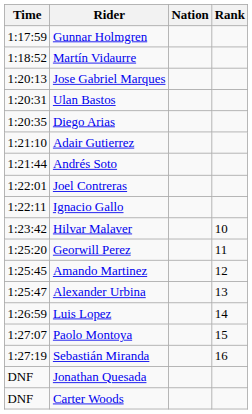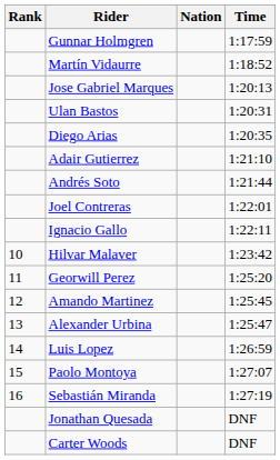columns swapped: Rank <-> Time
